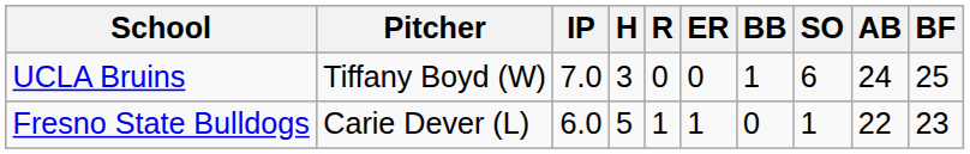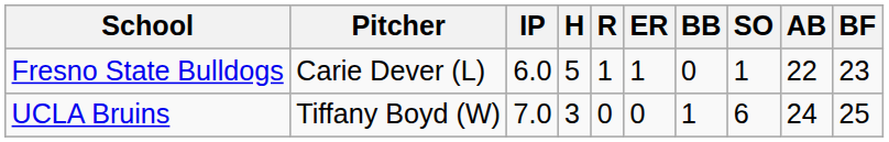rows swapped: UCLA Bruins <-> Fresno State Bulldogs
